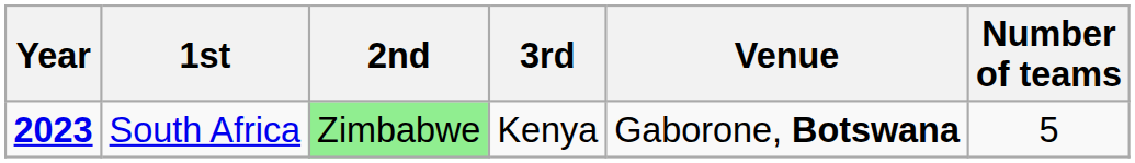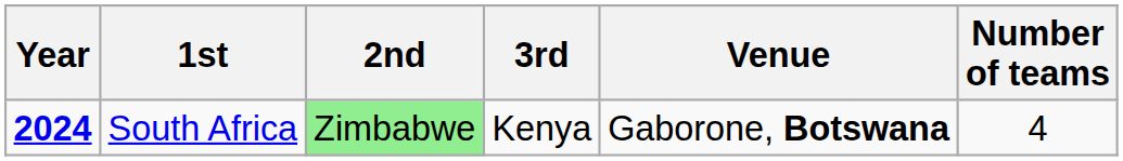South Africa | Year: 2023 -> 2024
South Africa | Number of teams: 5 -> 4
